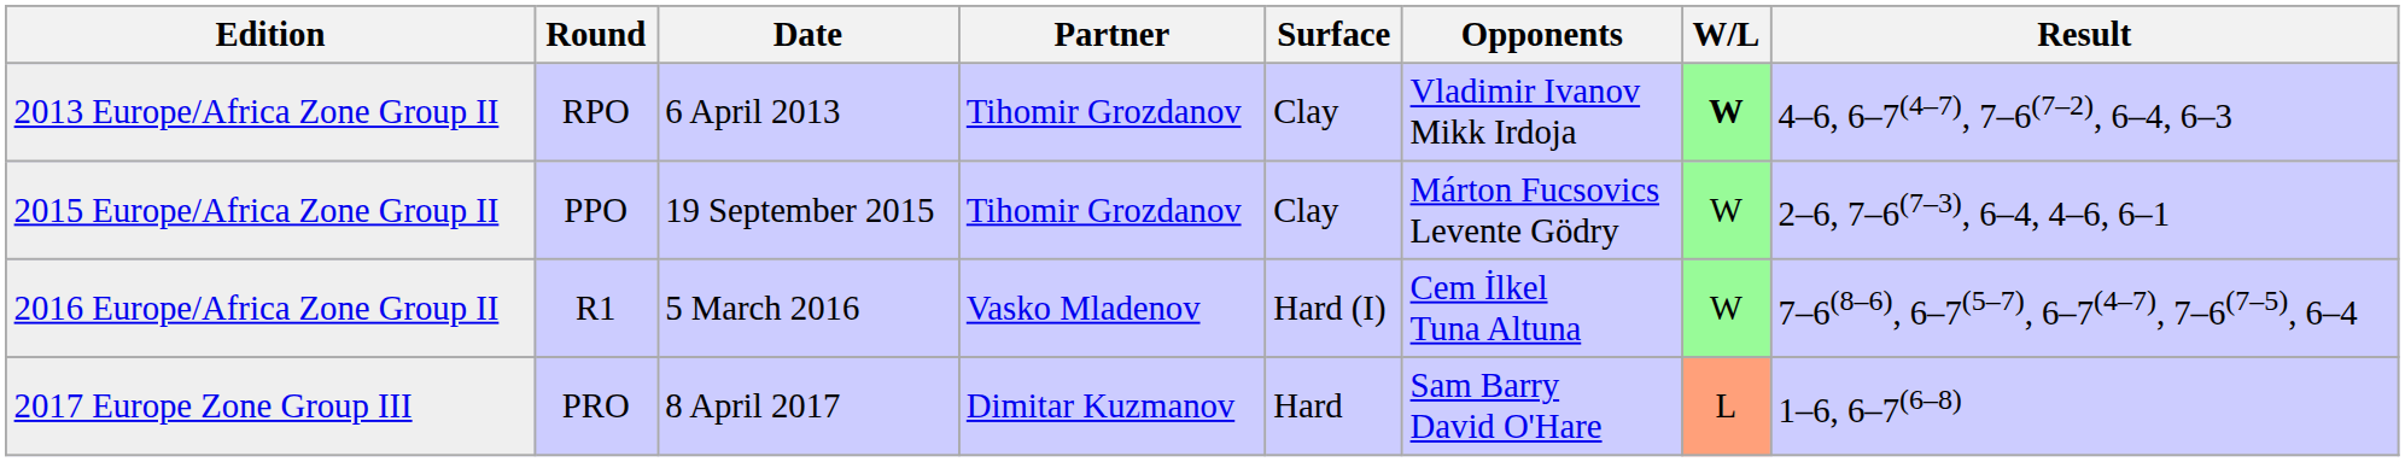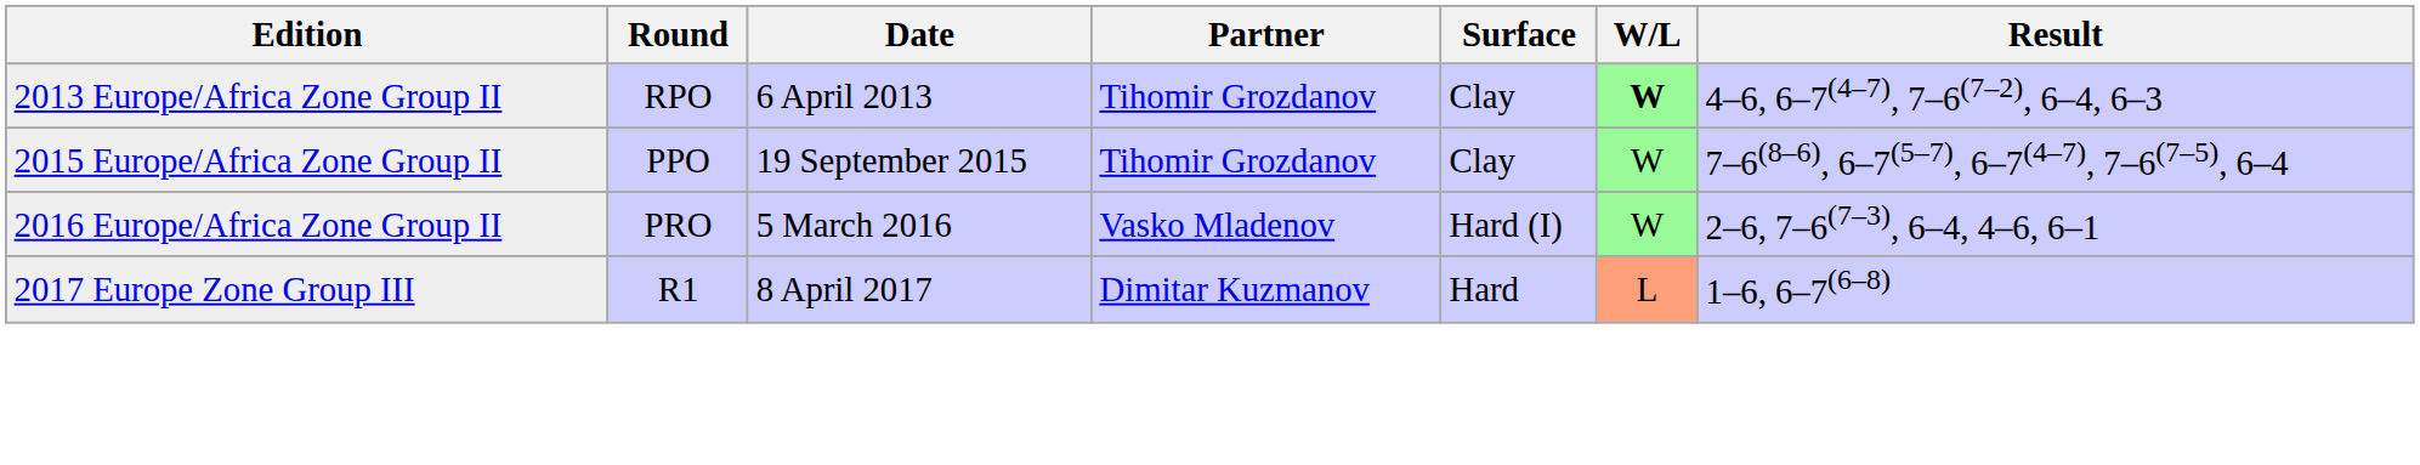- column: Opponents | Vladimir Ivanov Mikk Irdoja | Márton Fucsovics Levente Gödry | Cem İlkel Tuna Altuna | Sam Barry David O'Hare
2015 Europe/Africa Zone Group II | Result: 2–6, 7–6(7–3), 6–4, 4–6, 6–1 -> 7–6(8–6), 6–7(5–7), 6–7(4–7), 7–6(7–5), 6–4
2016 Europe/Africa Zone Group II | Round: R1 -> PRO
2016 Europe/Africa Zone Group II | Result: 7–6(8–6), 6–7(5–7), 6–7(4–7), 7–6(7–5), 6–4 -> 2–6, 7–6(7–3), 6–4, 4–6, 6–1
2017 Europe Zone Group III | Round: PRO -> R1
